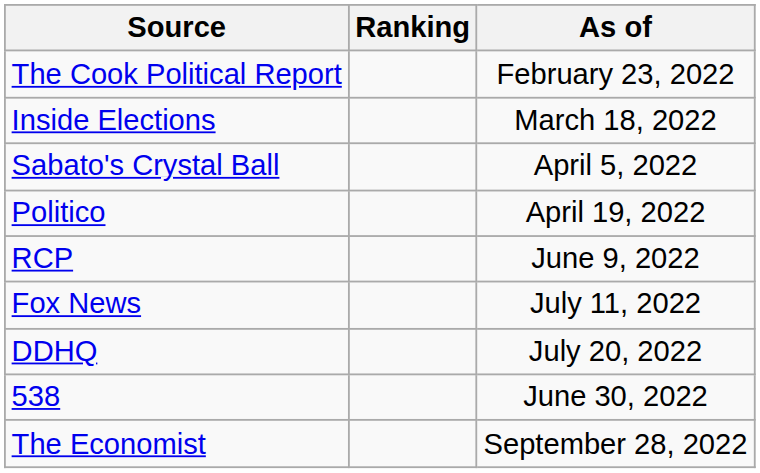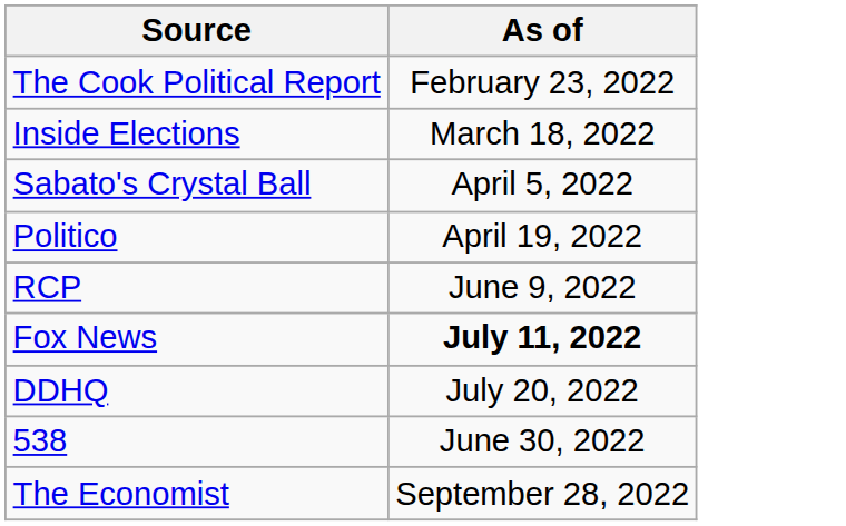- column: Ranking
Fox News | As of: normal -> bold
